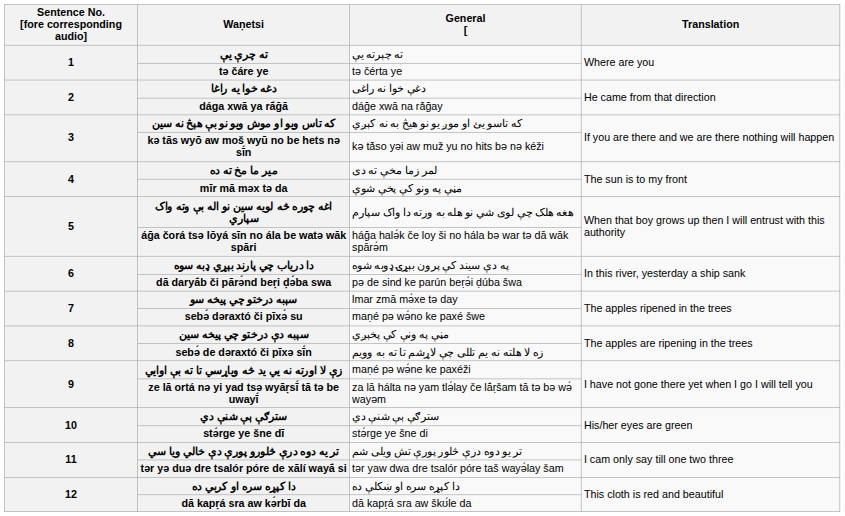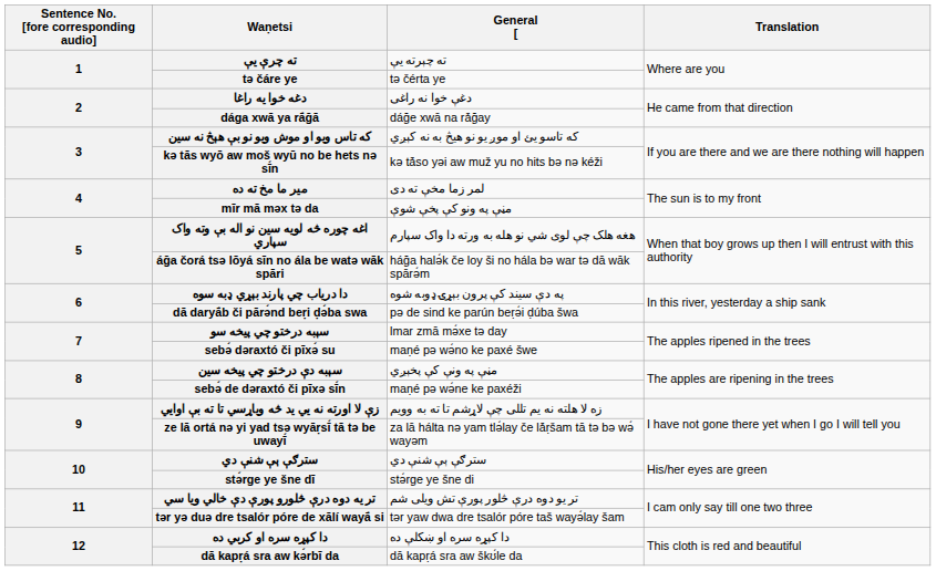sebə́ de dəraxtó či pīxə sī́n | General [: زه لا هلته نه يم تللی چې لاړشم تا ته به وويم -> maṇé pə wə́ne ke paxéži
زې لا اورته نه یي ید څه ویاړسي تا ته بې اوایي | General [: maṇé pə wə́ne ke paxéži -> زه لا هلته نه يم تللی چې لاړشم تا ته به وويم
